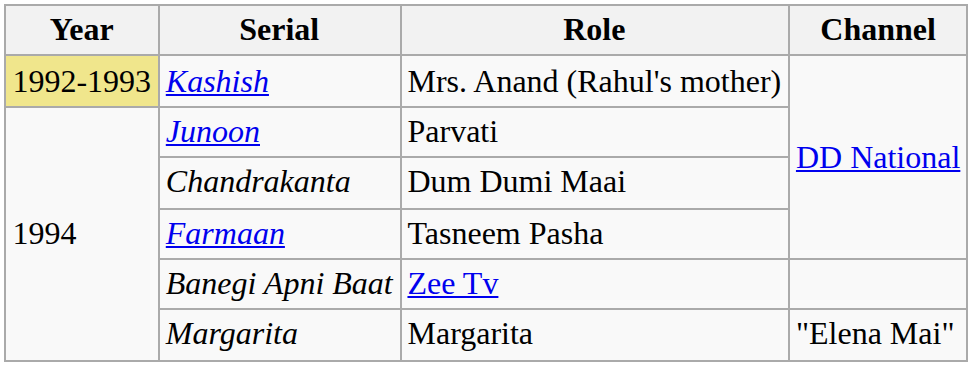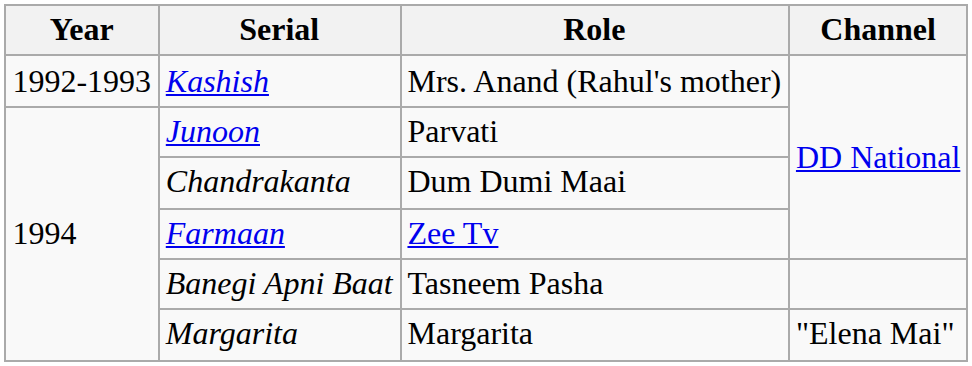Kashish | Year: khaki background -> no background
Farmaan | Role: Tasneem Pasha -> Zee Tv
Banegi Apni Baat | Role: Zee Tv -> Tasneem Pasha
